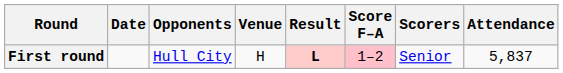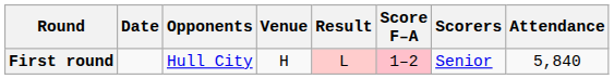First round | Result: bold -> normal
First round | Attendance: 5,837 -> 5,840
